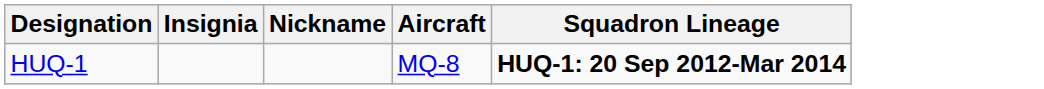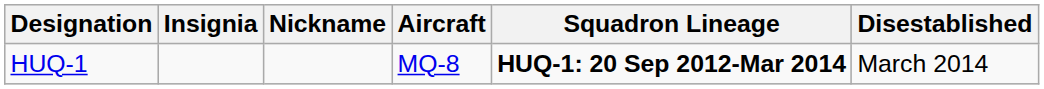+ column: Disestablished | March 2014
